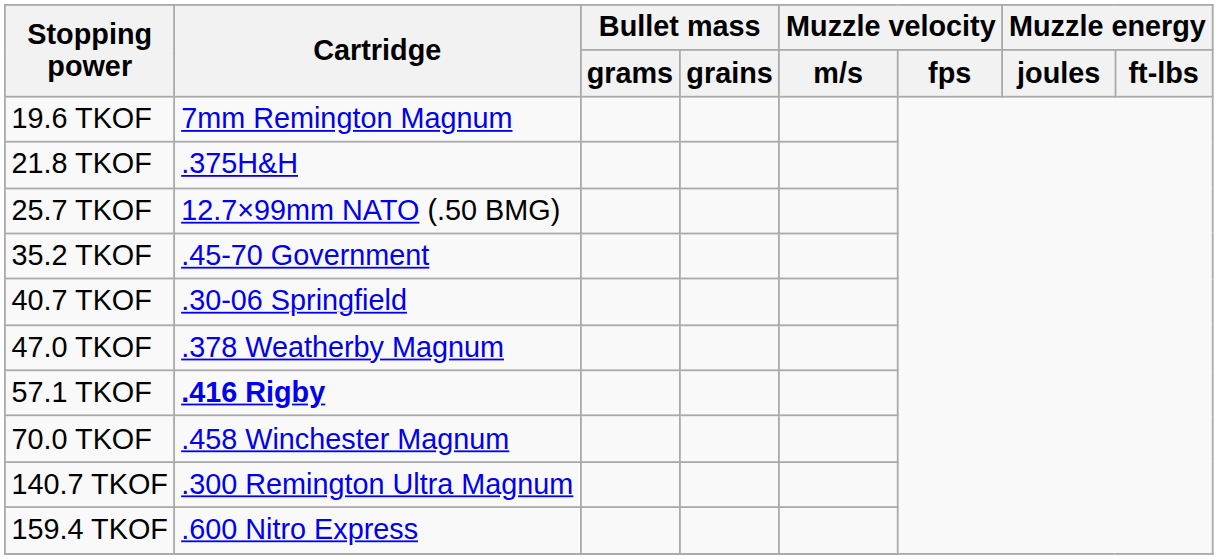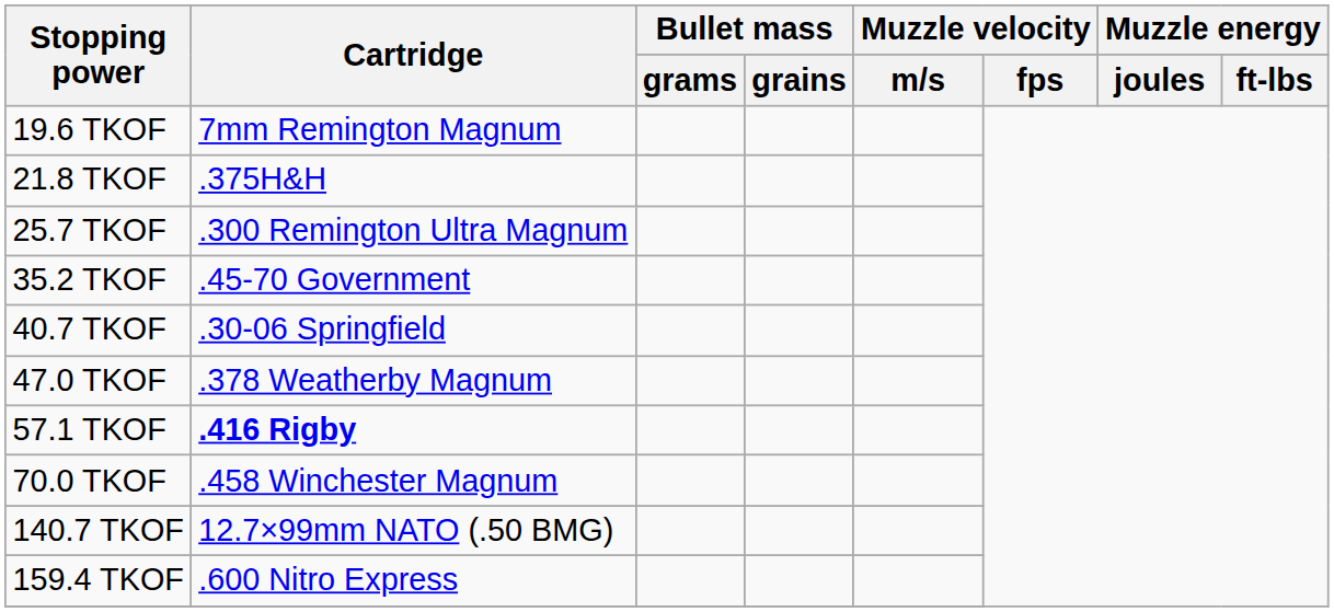25.7 TKOF | Cartridge: 12.7×99mm NATO (.50 BMG) -> .300 Remington Ultra Magnum
140.7 TKOF | Cartridge: .300 Remington Ultra Magnum -> 12.7×99mm NATO (.50 BMG)
